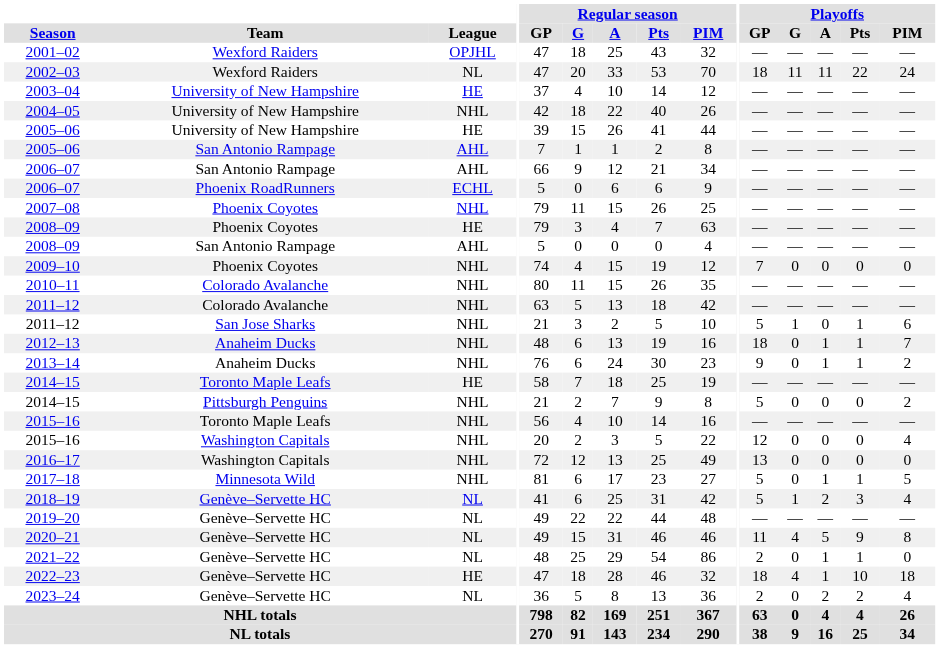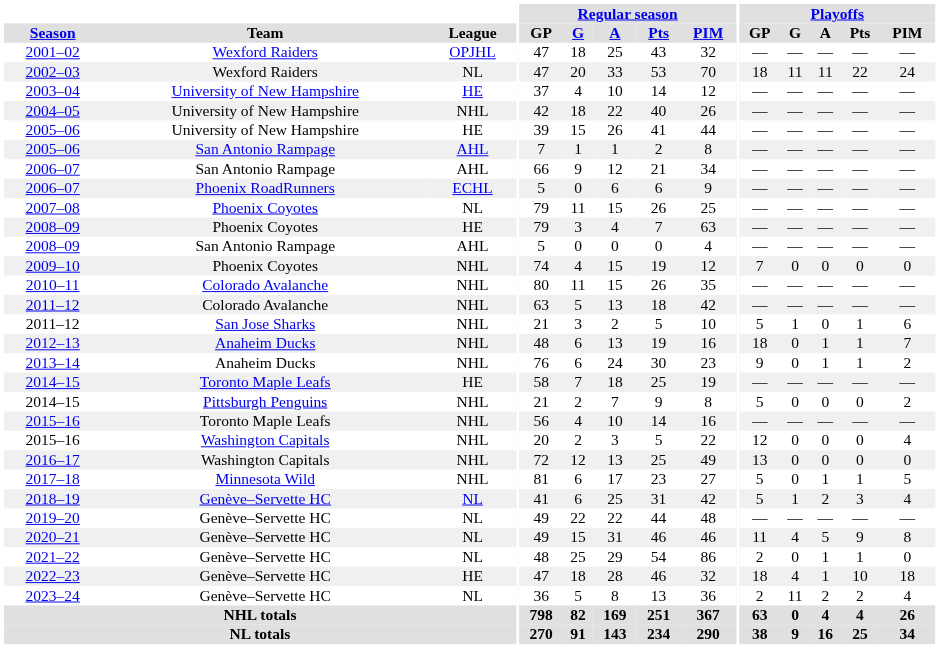2007–08 | League: NHL -> NL
2023–24 | Playoffs / G: 0 -> 11
